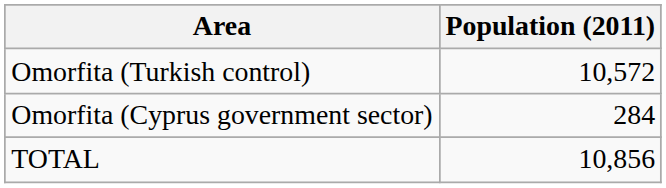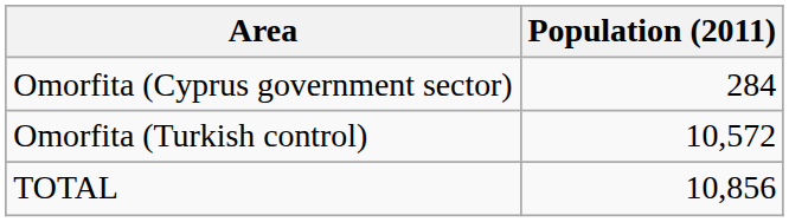rows swapped: Omorfita (Turkish control) <-> Omorfita (Cyprus government sector)
